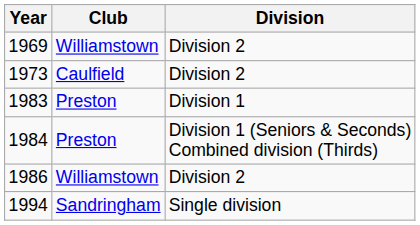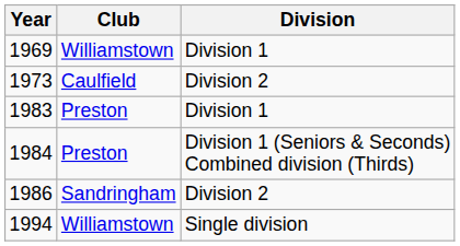1969 | Division: Division 2 -> Division 1
1986 | Club: Williamstown -> Sandringham
1994 | Club: Sandringham -> Williamstown
